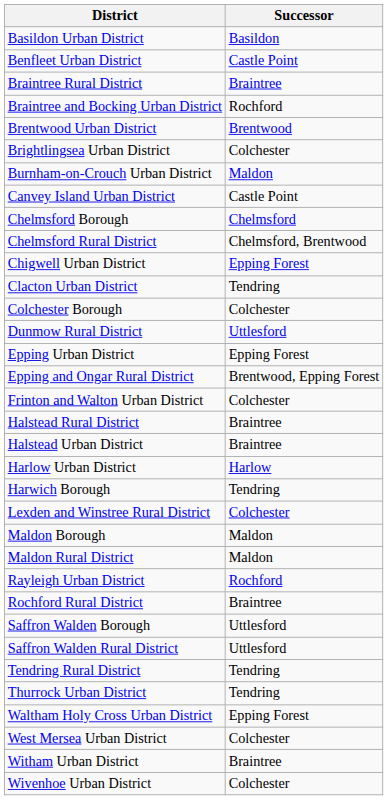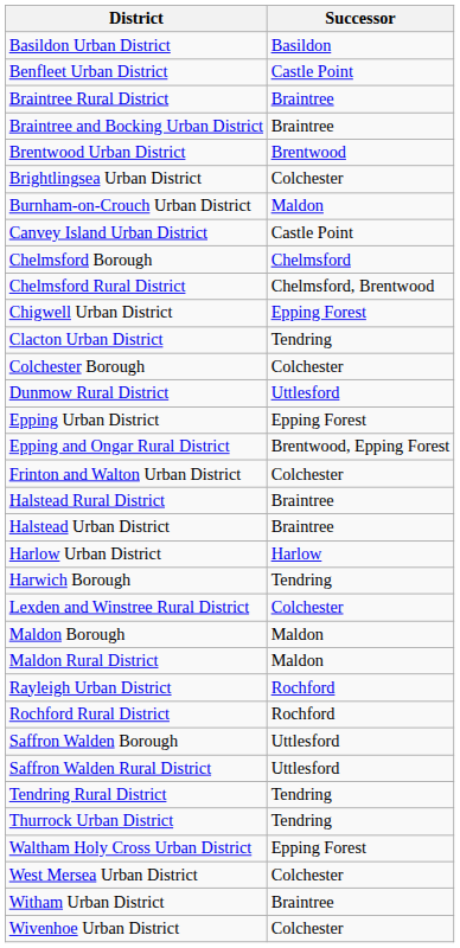Braintree and Bocking Urban District | Successor: Rochford -> Braintree
Rochford Rural District | Successor: Braintree -> Rochford
